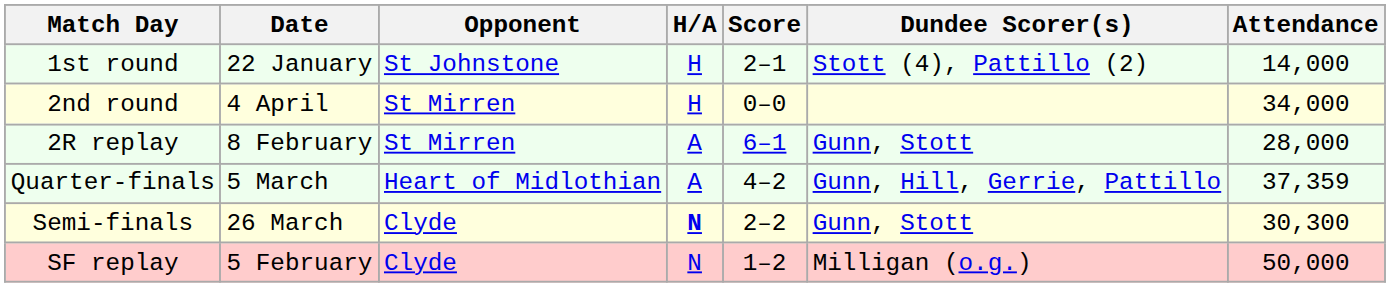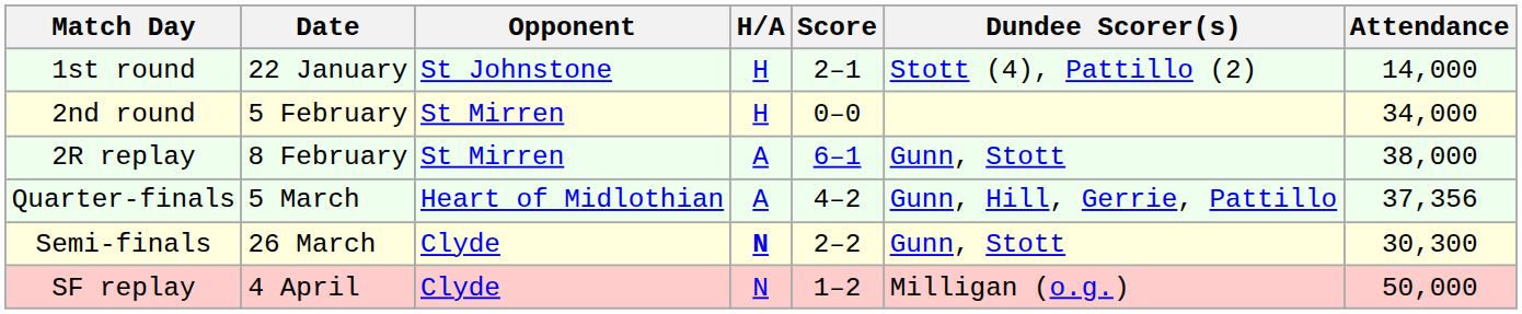2nd round | Date: 4 April -> 5 February
2R replay | Attendance: 28,000 -> 38,000
Quarter-finals | Attendance: 37,359 -> 37,356
SF replay | Date: 5 February -> 4 April
